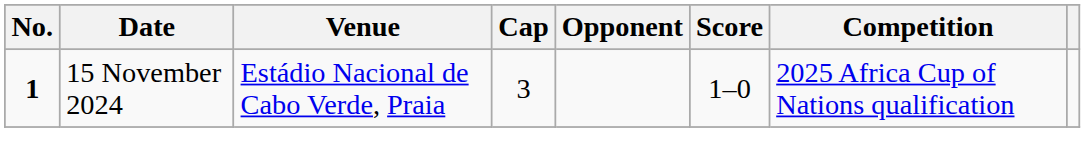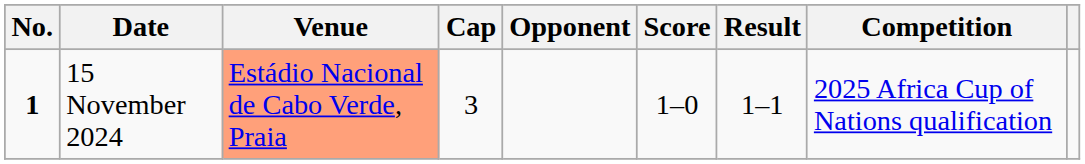+ column: Result | 1–1
15 November 2024 | Venue: no background -> lightsalmon background
